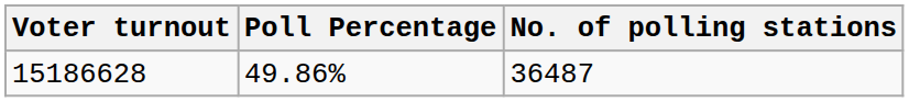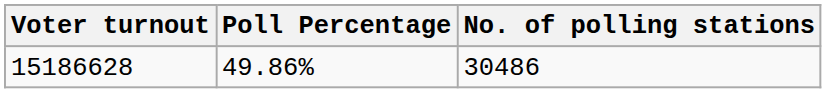15186628 | No. of polling stations: 36487 -> 30486
